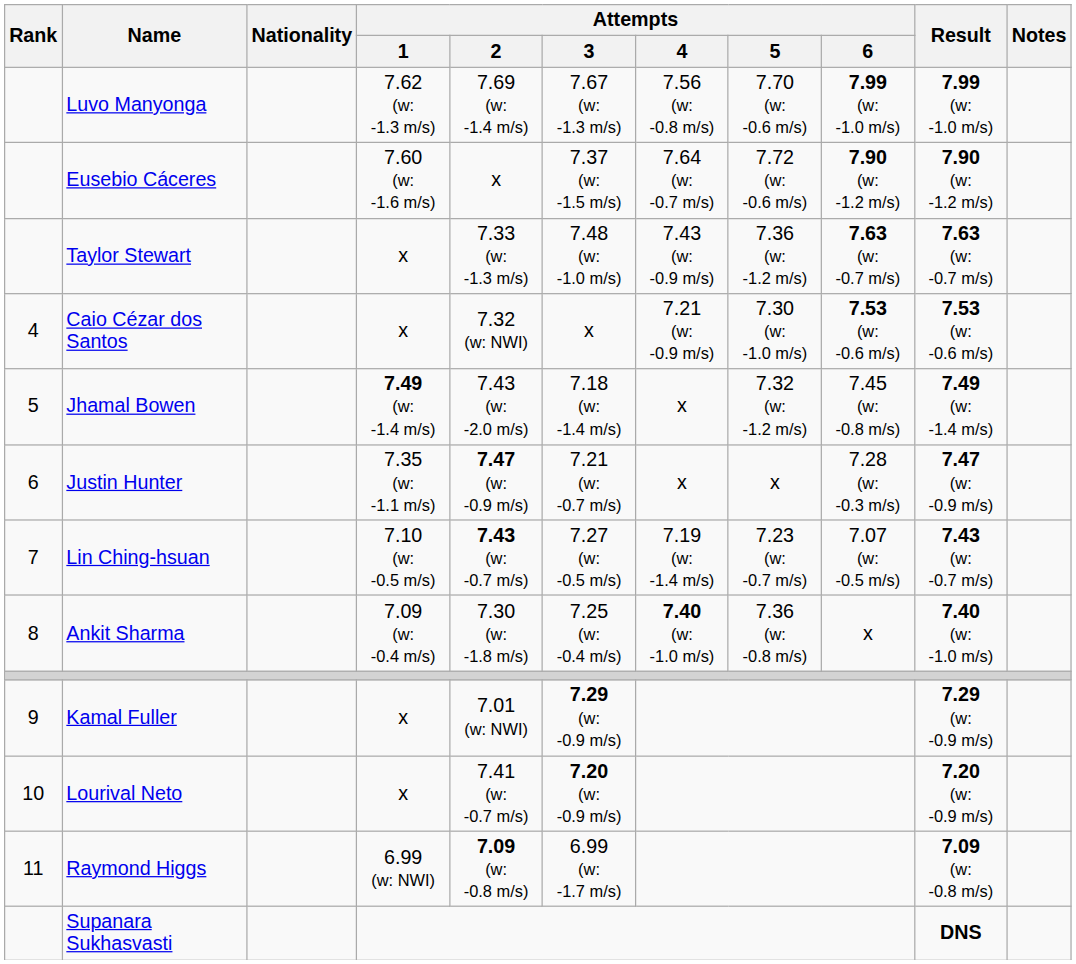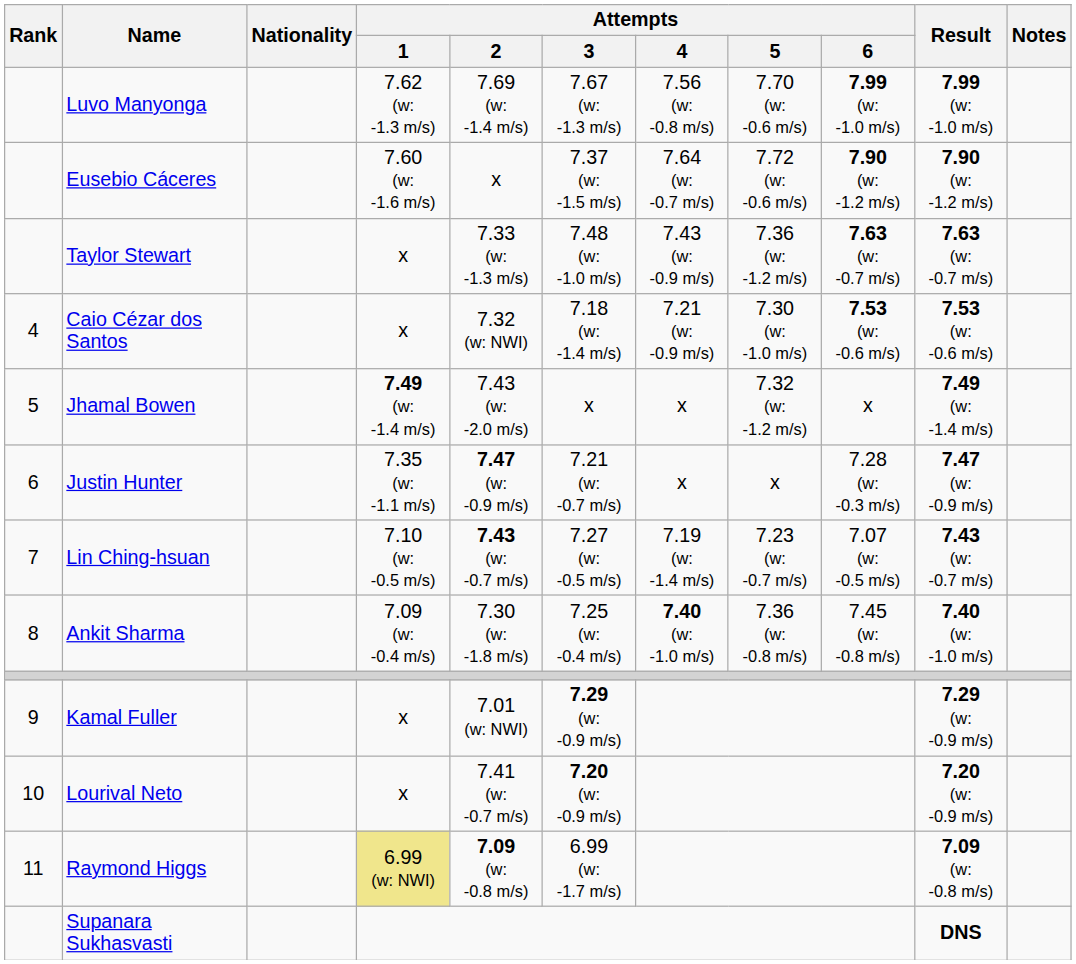Caio Cézar dos Santos | Attempts / 3: x -> 7.18 (w: -1.4 m/s)
Jhamal Bowen | Attempts / 3: 7.18 (w: -1.4 m/s) -> x
Jhamal Bowen | Attempts / 6: 7.45 (w: -0.8 m/s) -> x
Ankit Sharma | Attempts / 6: x -> 7.45 (w: -0.8 m/s)
Raymond Higgs | Attempts / 1: no background -> khaki background
